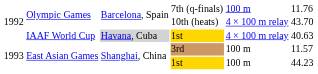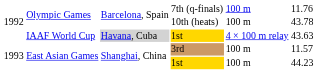Olympic Games / 10th (heats) | column 5: 4 × 100 m relay -> 100 m
Olympic Games / 10th (heats) | column 6: 43.70 -> 43.78
IAAF World Cup | column 6: 40.63 -> 43.63
